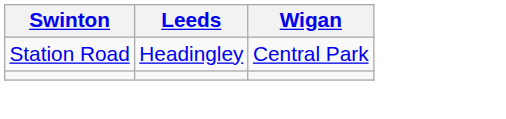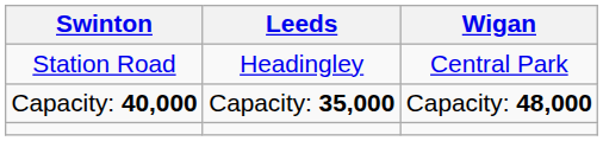+ row: Capacity: 40,000 | Capacity: 35,000 | Capacity: 48,000
